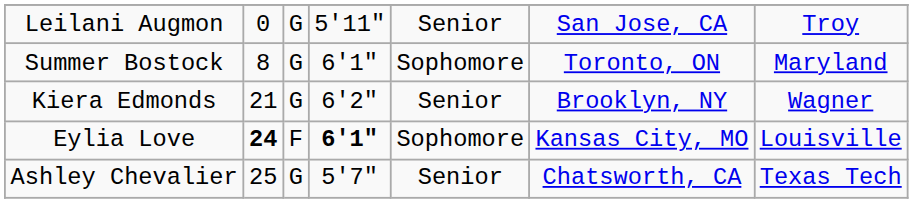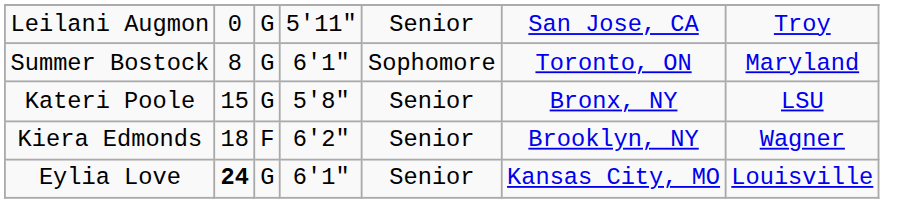+ row: Kateri Poole | 15 | G | 5'8" | Senior | Bronx, NY | LSU
Kiera Edmonds | column 2: 21 -> 18
Kiera Edmonds | column 3: G -> F
Eylia Love | column 3: F -> G
Eylia Love | column 4: bold -> normal
Eylia Love | column 5: Sophomore -> Senior
- row: Ashley Chevalier | 25 | G | 5'7" | Senior | Chatsworth, CA | Texas Tech
